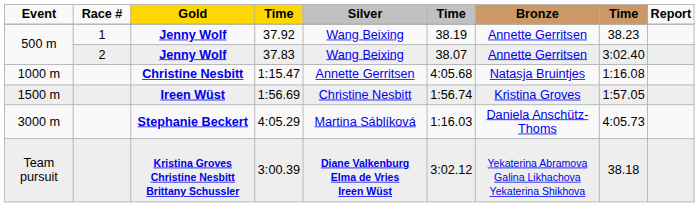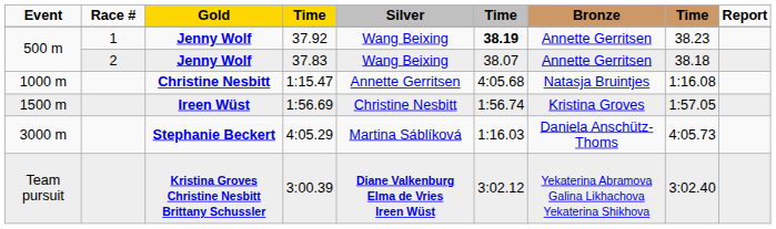37.92 | column 6: normal -> bold
37.83 | column 8: 3:02.40 -> 38.18
3:00.39 | column 8: 38.18 -> 3:02.40
